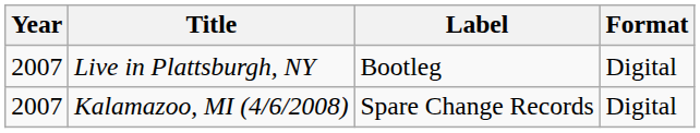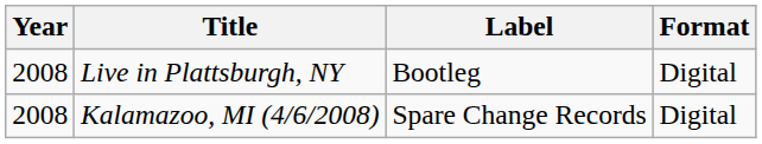Live in Plattsburgh, NY | Year: 2007 -> 2008
Kalamazoo, MI (4/6/2008) | Year: 2007 -> 2008
